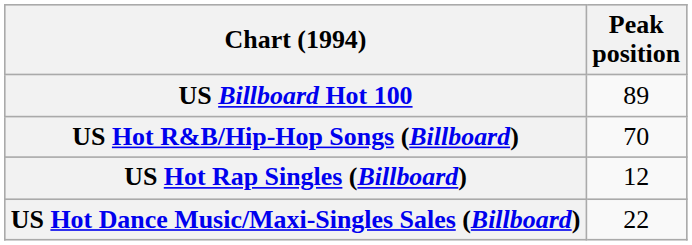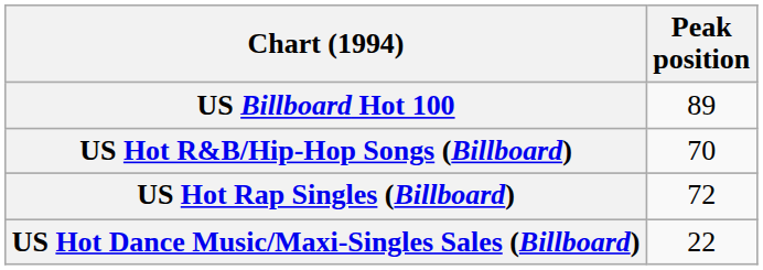US Hot Rap Singles (Billboard) | Peak position: 12 -> 72
